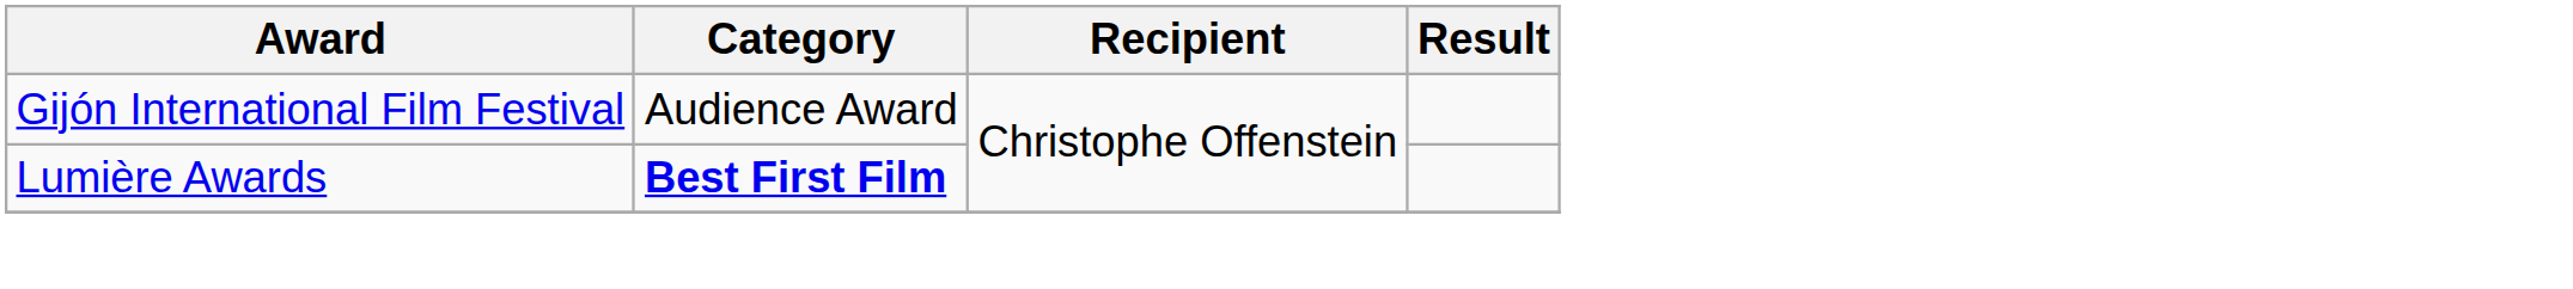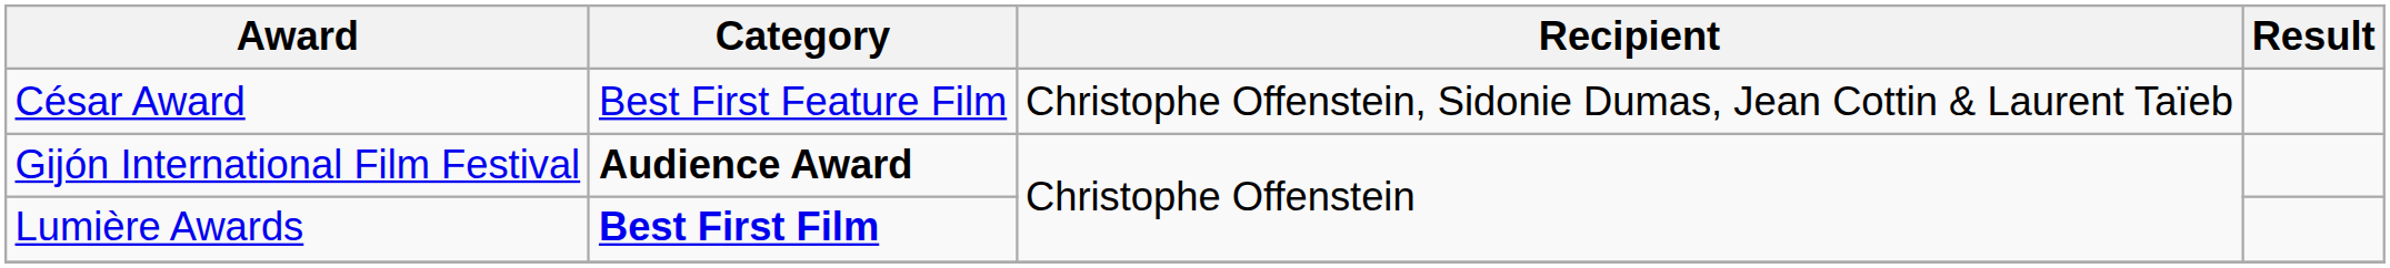+ row: César Award | Best First Feature Film | Christophe Offenstein, Sidonie Dumas, Jean Cottin & Laurent Taïeb
Gijón International Film Festival | Category: normal -> bold
